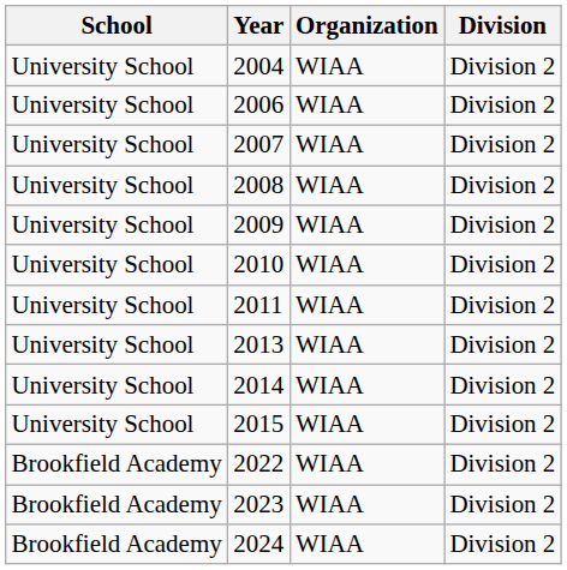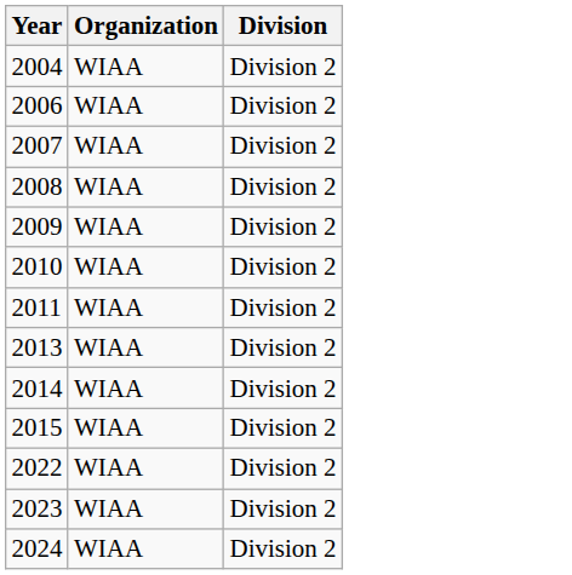- column: School | University School | University School | University School | University School | University School | University School | University School | University School | University School | University School | Brookfield Academy | Brookfield Academy | Brookfield Academy
